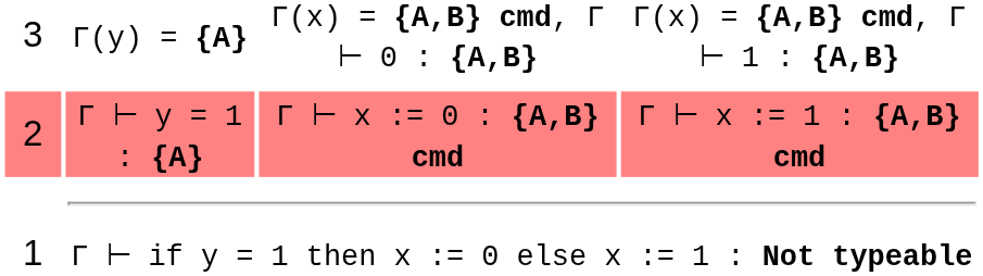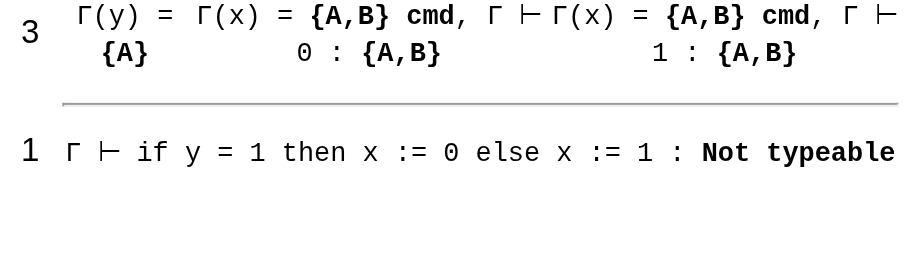- row: 2 | Γ ⊢ y = 1 : {A} | Γ ⊢ x := 0 : {A,B} cmd | Γ ⊢ x := 1 : {A,B} cmd
